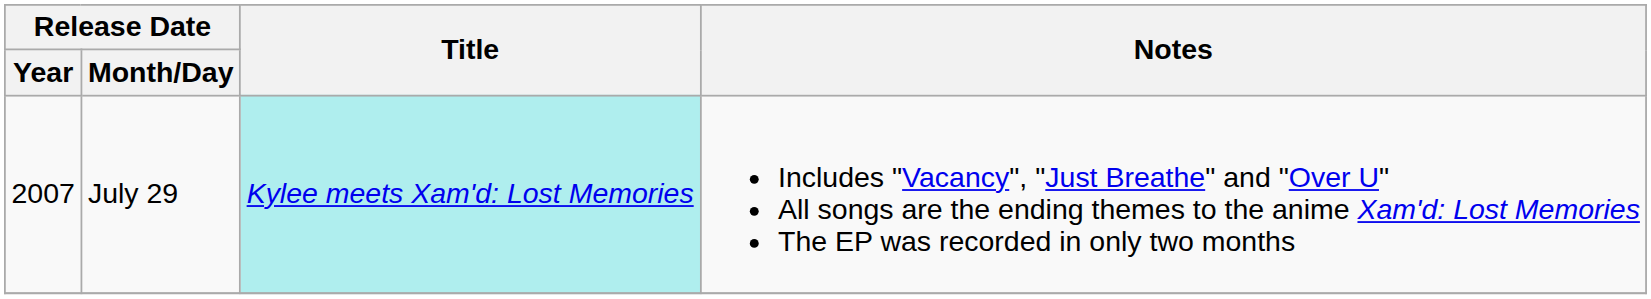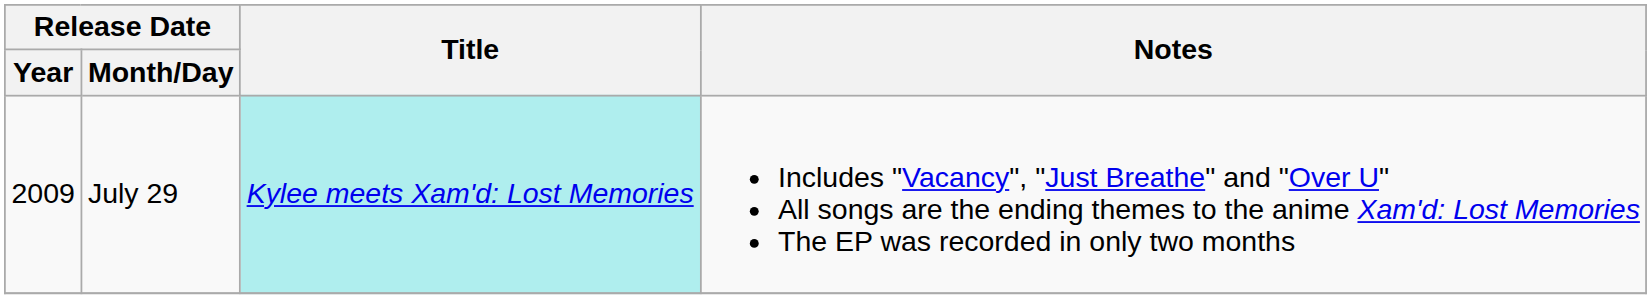July 29 | Release Date / Year: 2007 -> 2009
